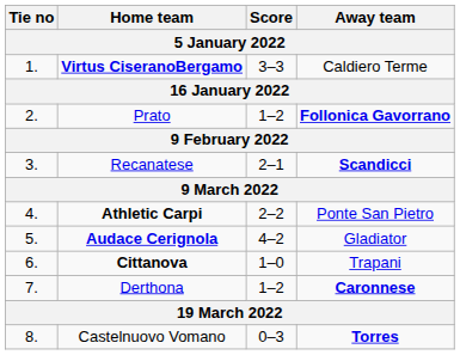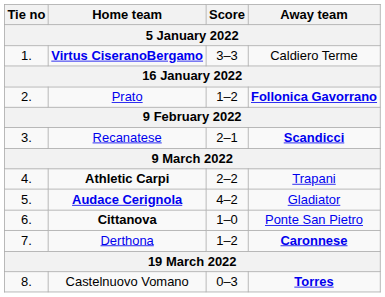Athletic Carpi | Away team: Ponte San Pietro -> Trapani
Cittanova | Away team: Trapani -> Ponte San Pietro
